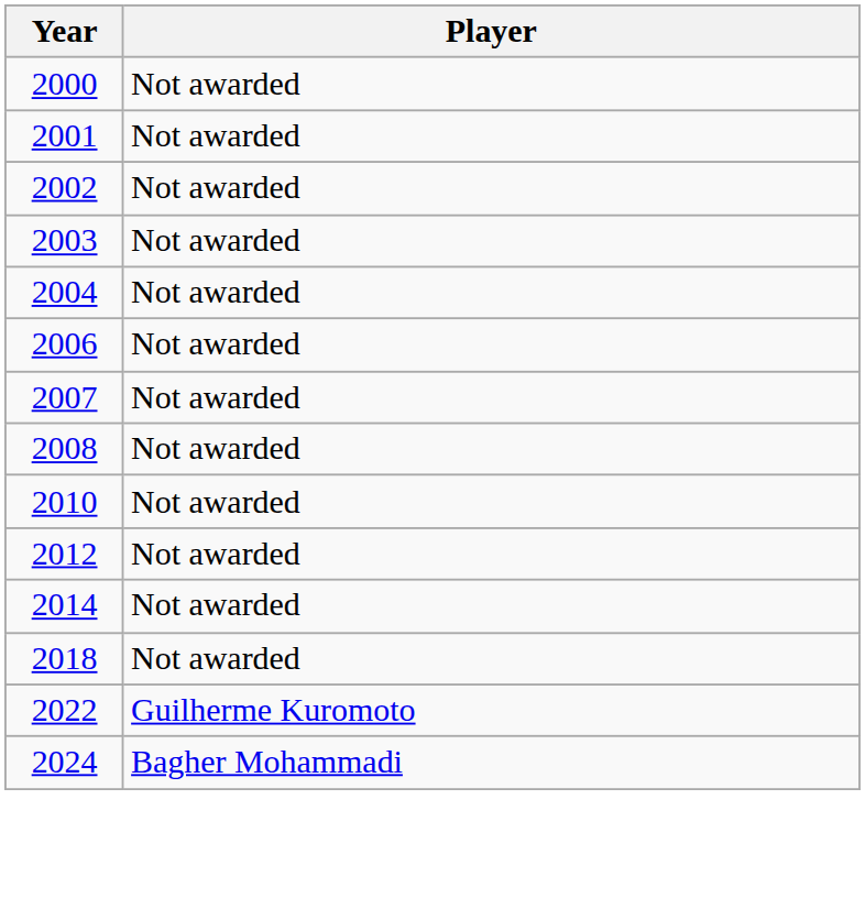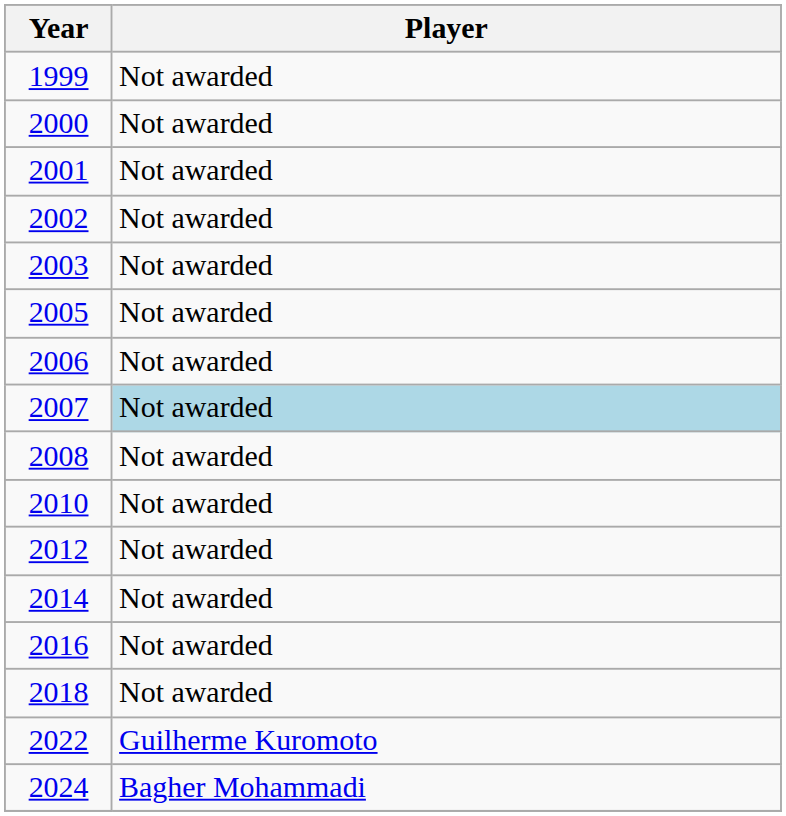+ row: 1999 | Not awarded
- row: 2004 | Not awarded
+ row: 2005 | Not awarded
2007 | Player: no background -> lightblue background
+ row: 2016 | Not awarded
